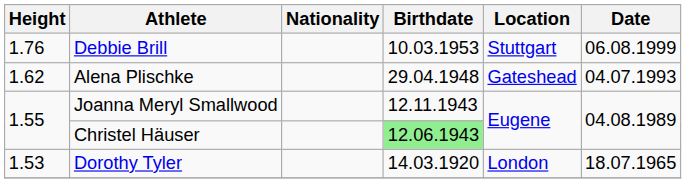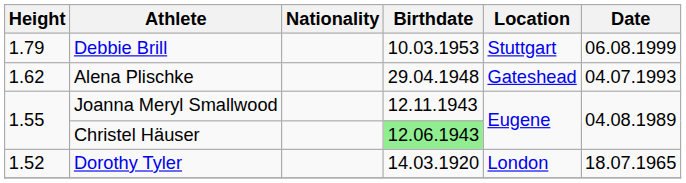Debbie Brill | Height: 1.76 -> 1.79
Dorothy Tyler | Height: 1.53 -> 1.52
